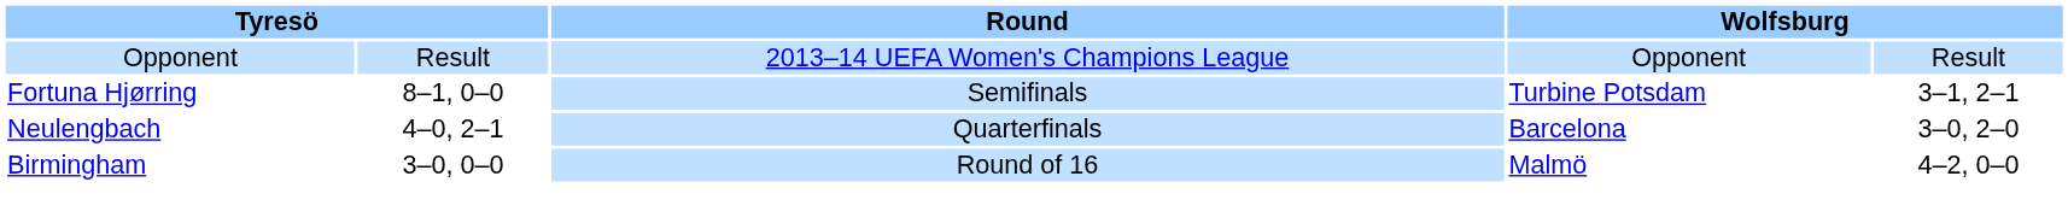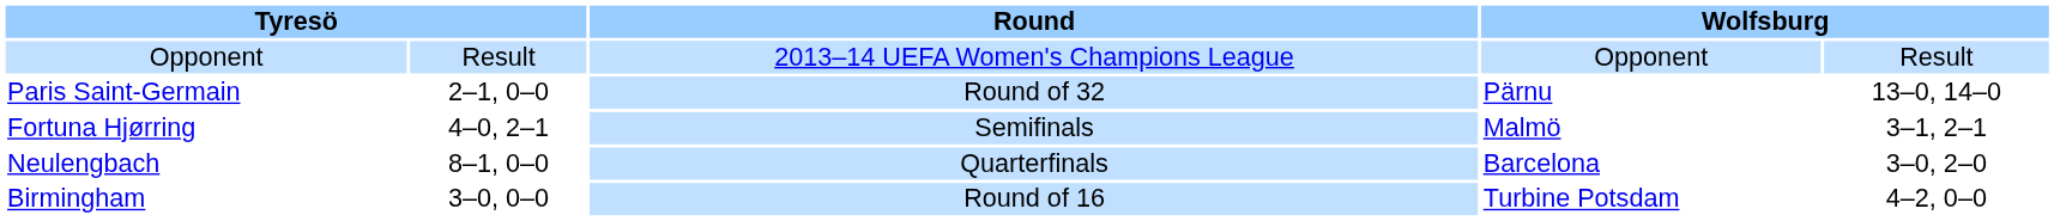+ row: Paris Saint-Germain | 2–1, 0–0 | Round of 32 | Pärnu | 13–0, 14–0
Fortuna Hjørring | column 2: 8–1, 0–0 -> 4–0, 2–1
Fortuna Hjørring | column 4: Turbine Potsdam -> Malmö
Neulengbach | column 2: 4–0, 2–1 -> 8–1, 0–0
Birmingham | column 4: Malmö -> Turbine Potsdam
